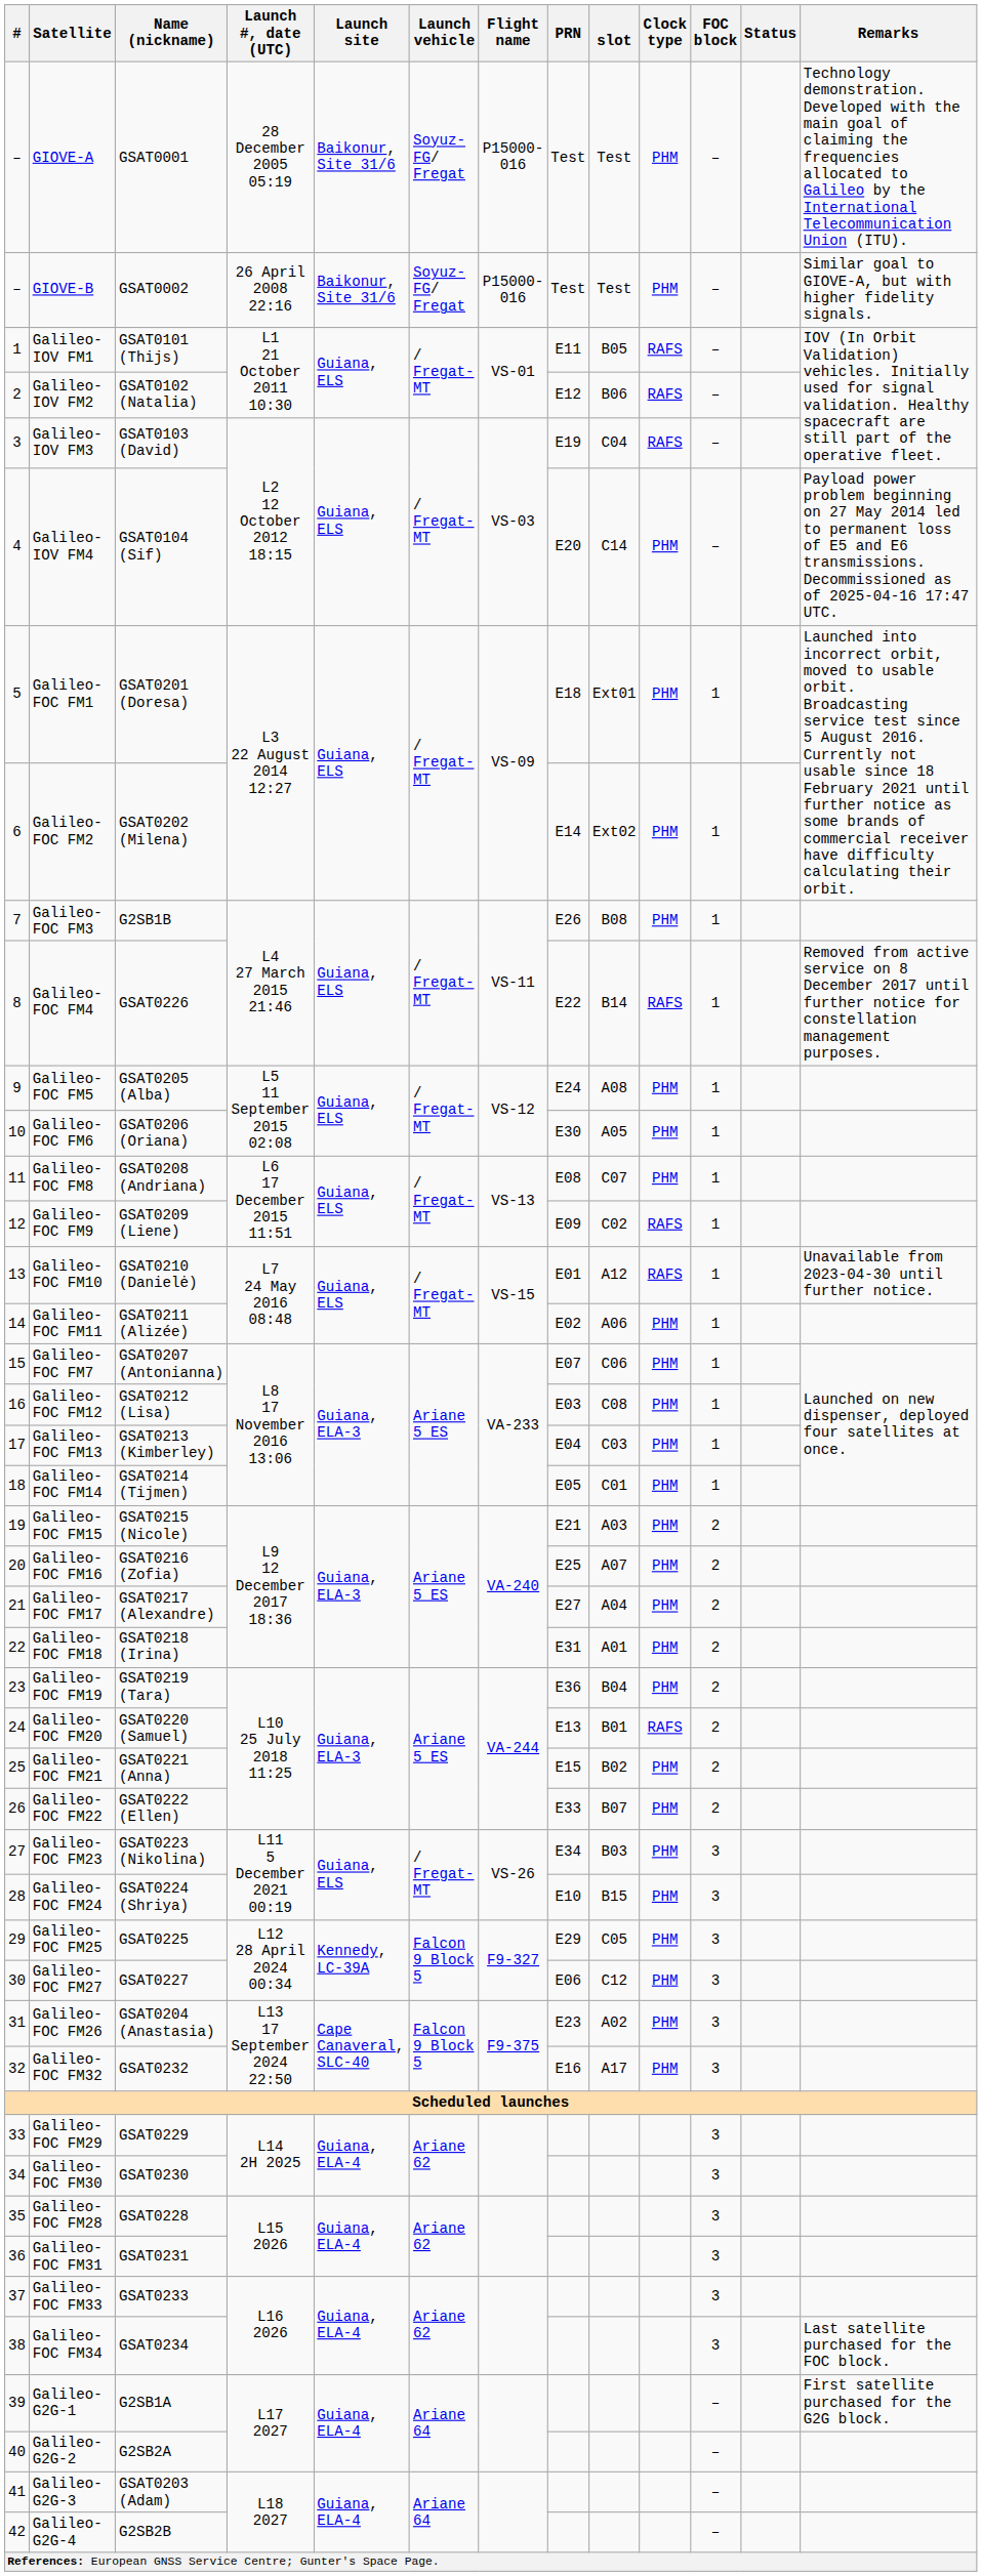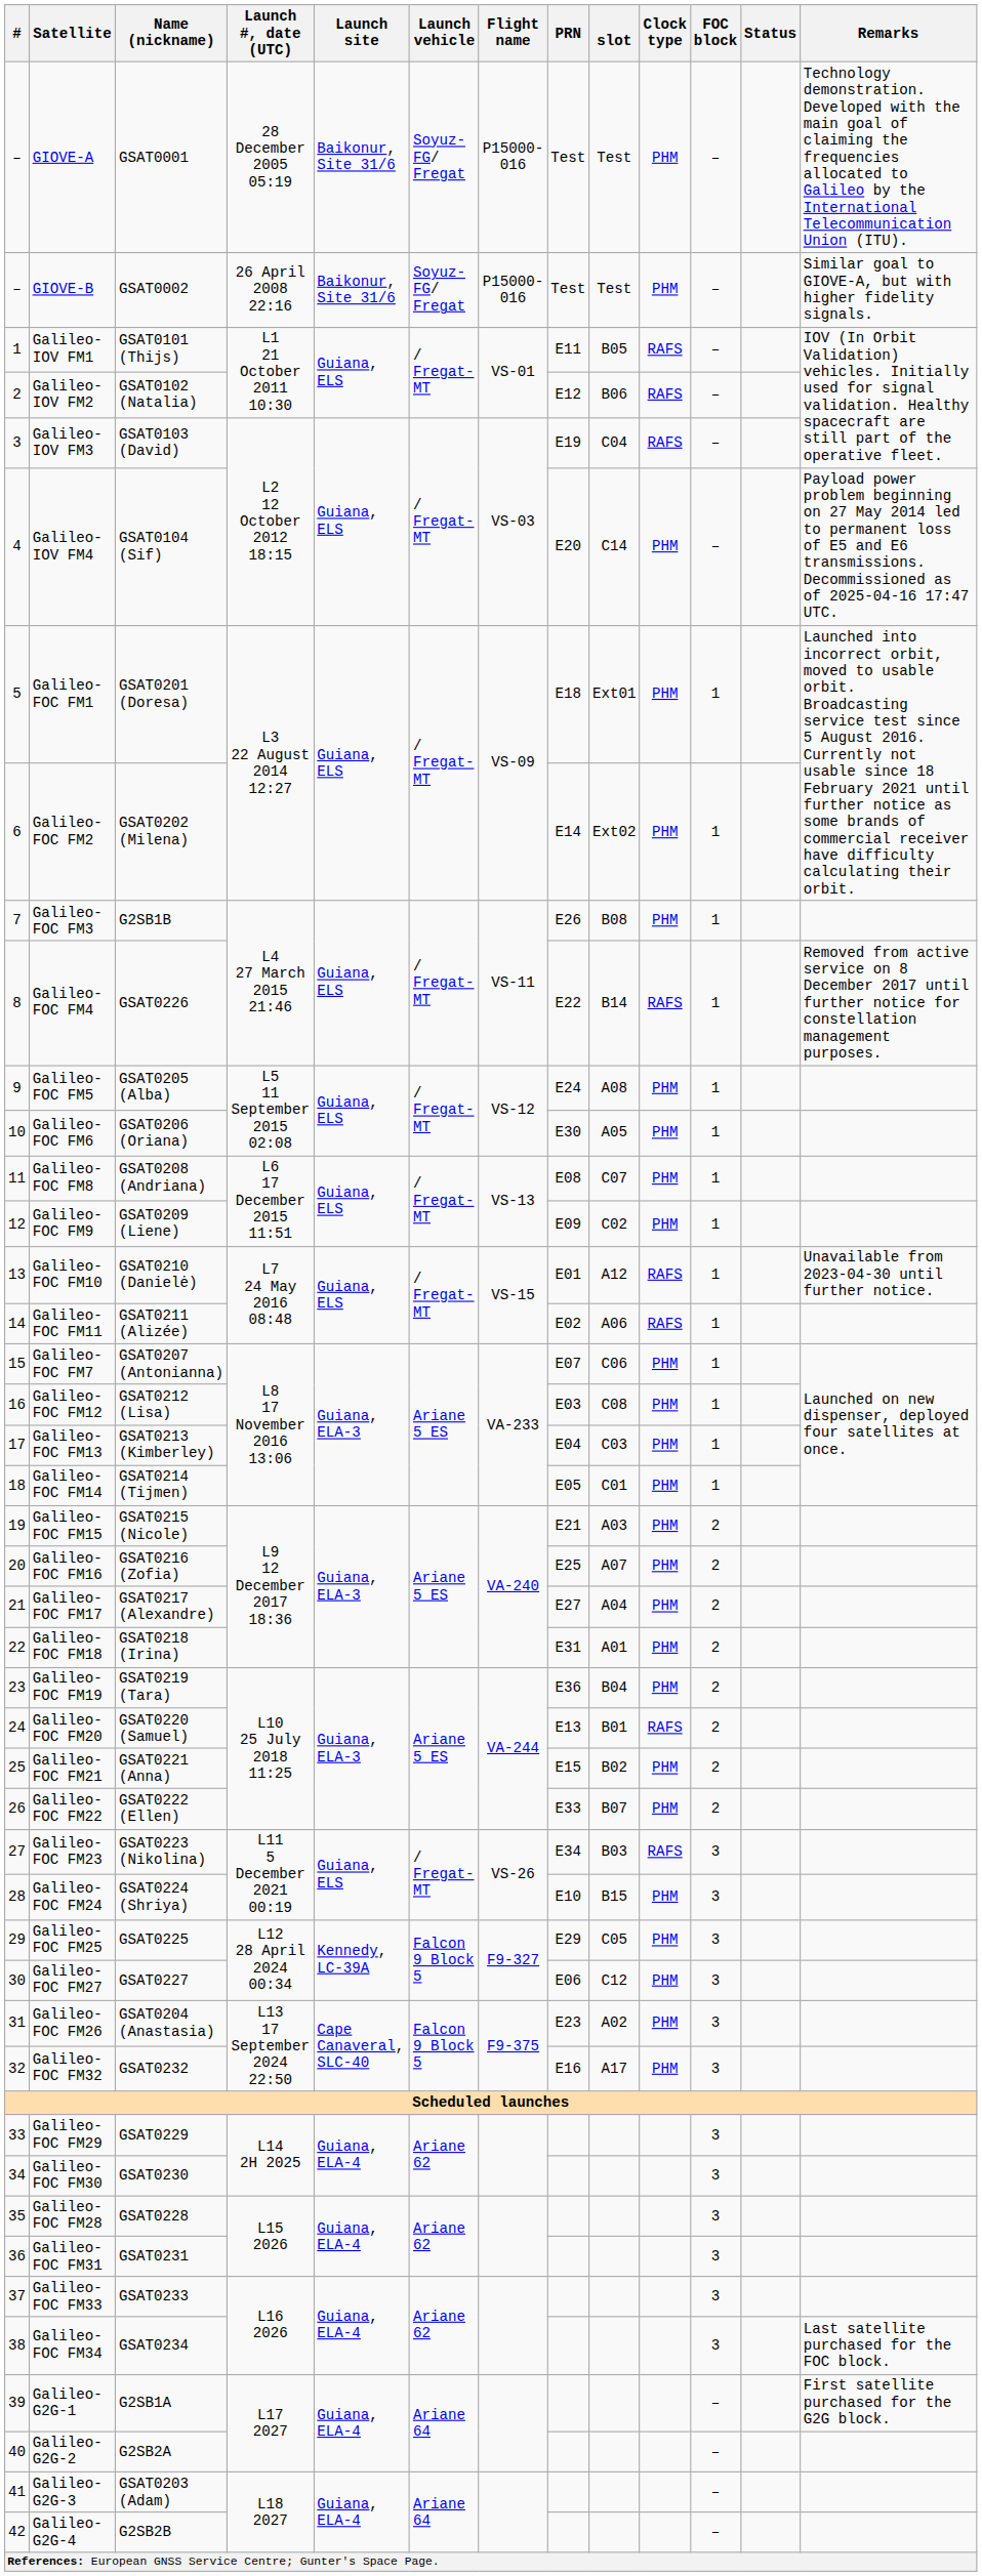Galileo-FOC FM9 | Clock type: RAFS -> PHM
Galileo-FOC FM11 | Clock type: PHM -> RAFS
Galileo-FOC FM23 | Clock type: PHM -> RAFS
